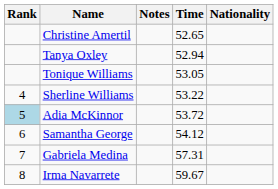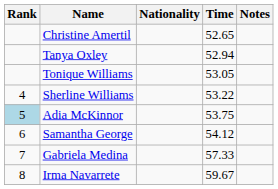columns swapped: Nationality <-> Notes
Adia McKinnor | Time: 53.72 -> 53.75
Gabriela Medina | Time: 57.31 -> 57.33
